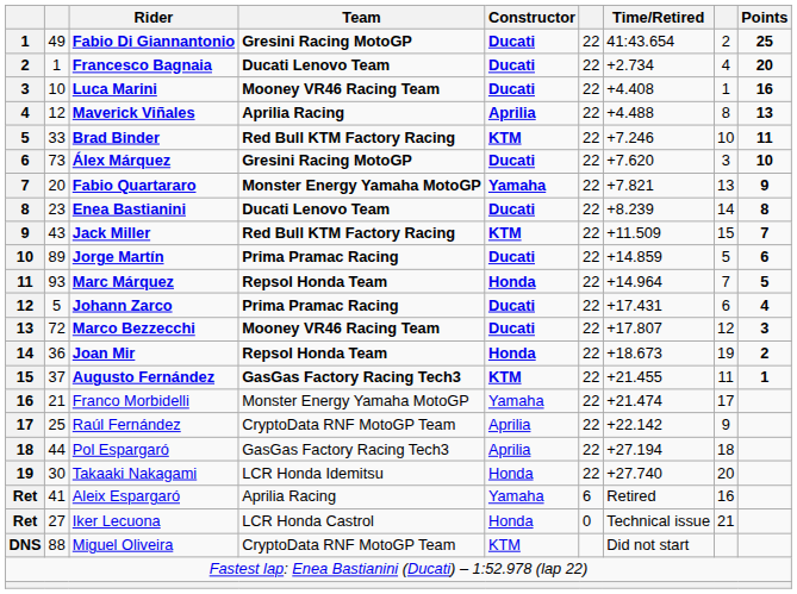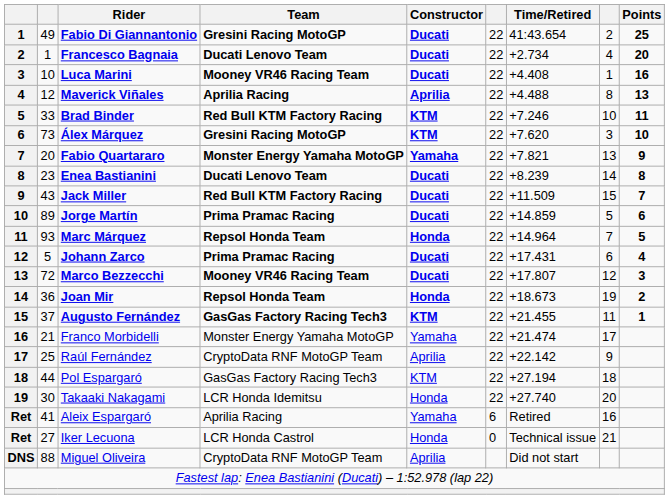Álex Márquez | Constructor: Ducati -> KTM
Jack Miller | Constructor: KTM -> Ducati
Pol Espargaró | Constructor: Aprilia -> KTM
Miguel Oliveira | Constructor: KTM -> Aprilia
